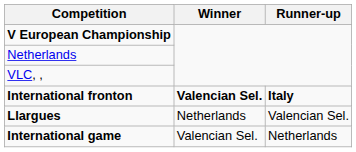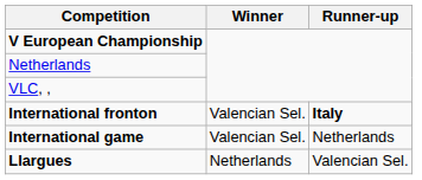International fronton | Winner: bold -> normal
rows swapped: International game <-> Llargues
